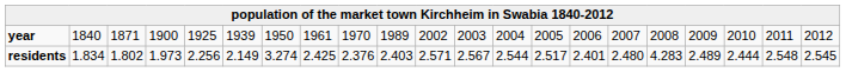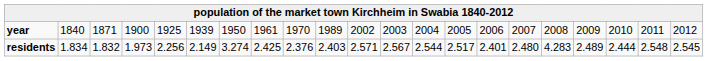residents | column 3: 1.802 -> 1.832
